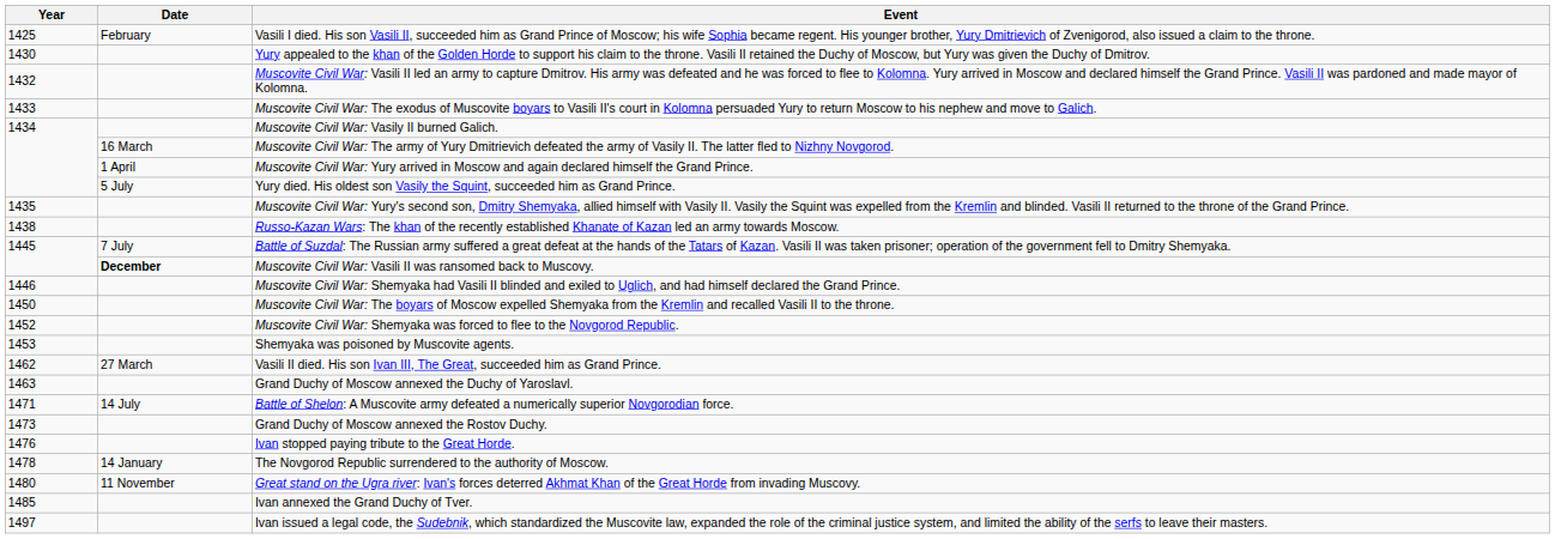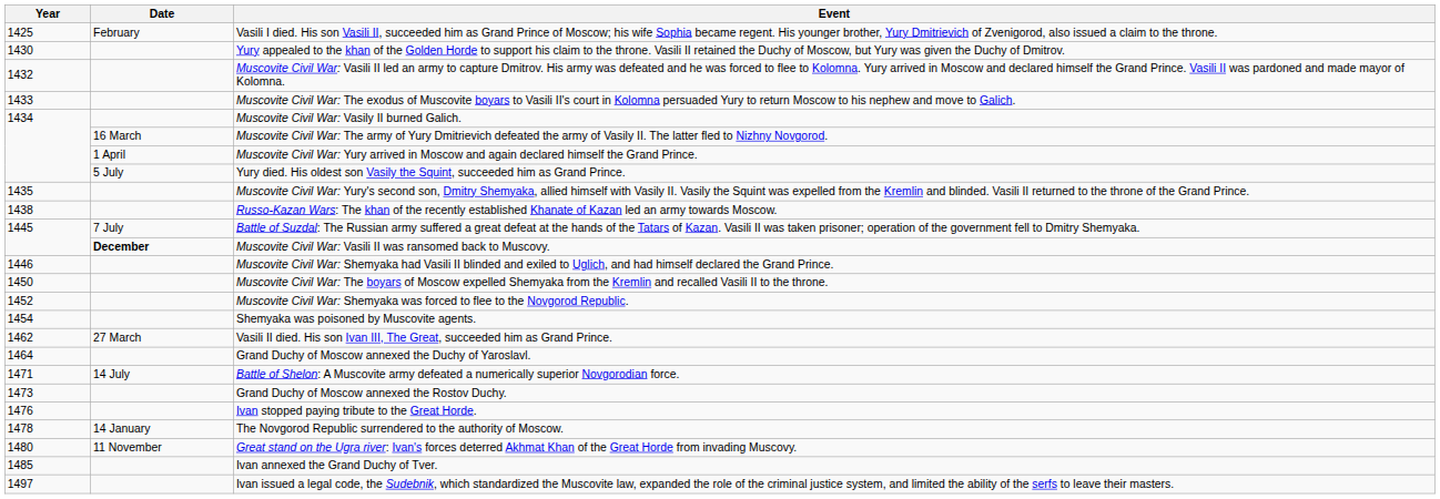Shemyaka was poisoned by Muscovite agents. | Year: 1453 -> 1454
Grand Duchy of Moscow annexed the Duchy of Yaroslavl. | Year: 1463 -> 1464
